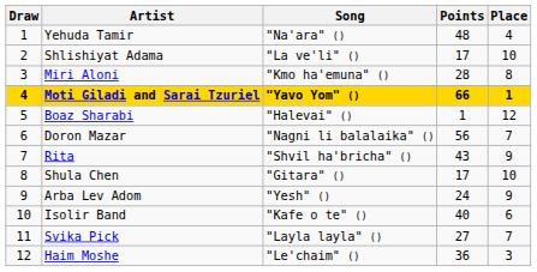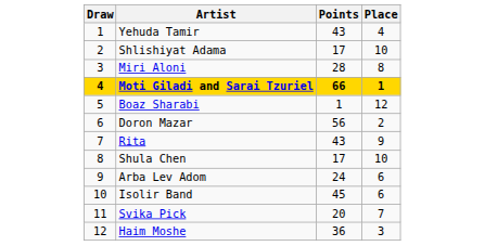- column: Song | "Na'ara" () | "La ve'li" () | "Kmo ha'emuna" () | "Yavo Yom" () | "Halevai" () | "Nagni li balalaika" () | "Shvil ha'bricha" () | "Gitara" () | "Yesh" () | "Kafe o te" () | "Layla layla" () | "Le'chaim" ()
Yehuda Tamir | Points: 48 -> 43
Doron Mazar | Place: 7 -> 2
Arba Lev Adom | Place: 9 -> 6
Isolir Band | Points: 40 -> 45
Svika Pick | Points: 27 -> 20
